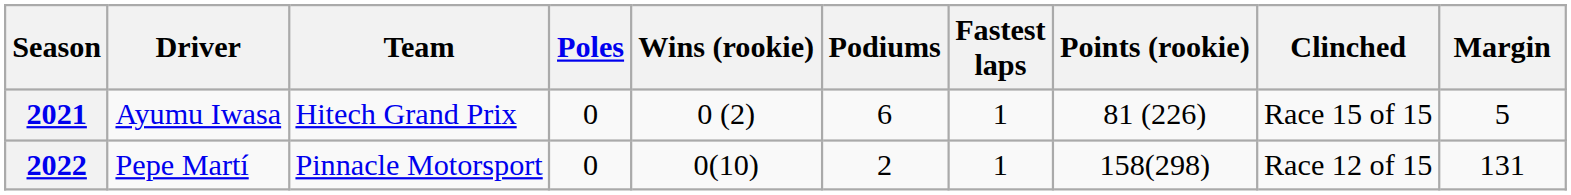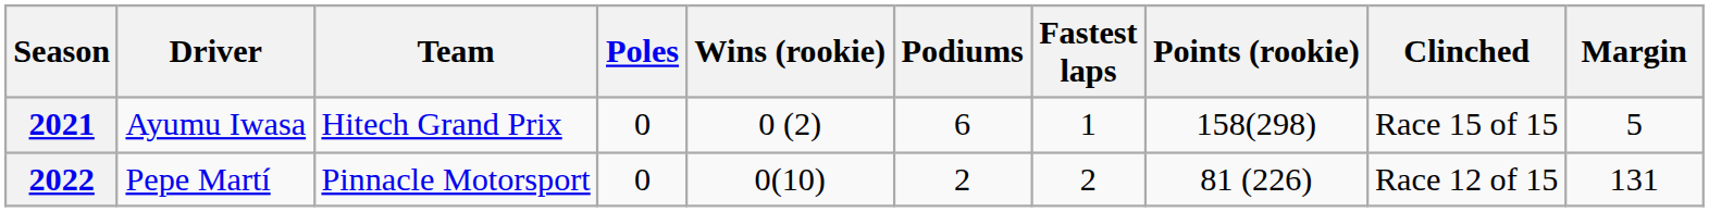2021 | Points (rookie): 81 (226) -> 158(298)
2022 | Fastest laps: 1 -> 2
2022 | Points (rookie): 158(298) -> 81 (226)
